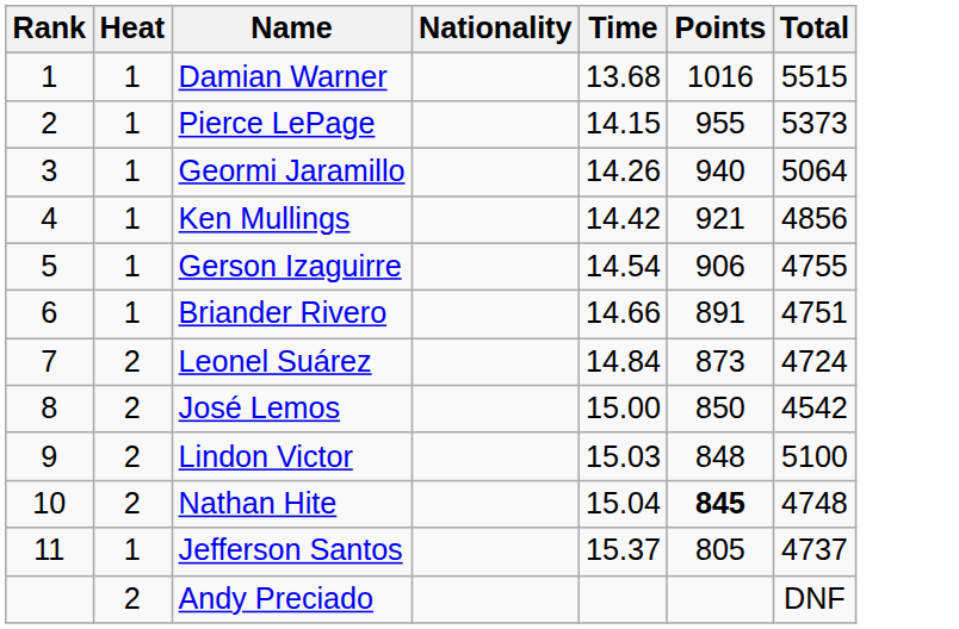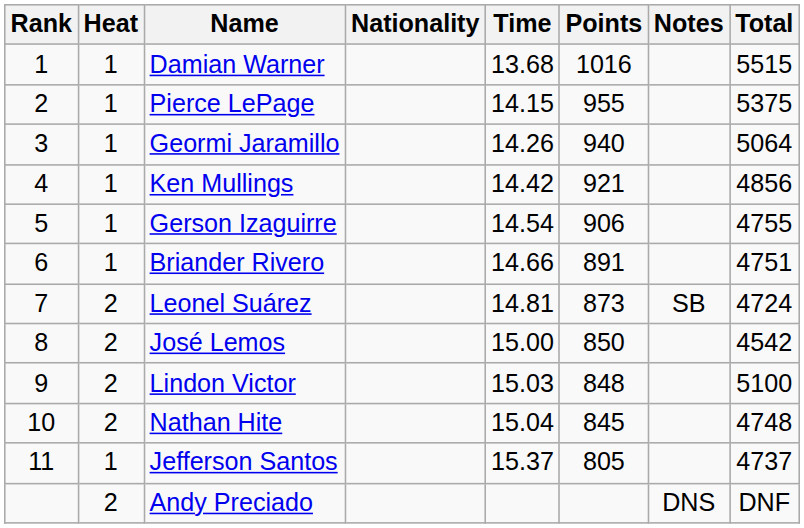+ column: Notes | SB | DNS
Pierce LePage | Total: 5373 -> 5375
Leonel Suárez | Time: 14.84 -> 14.81
Nathan Hite | Points: bold -> normal
